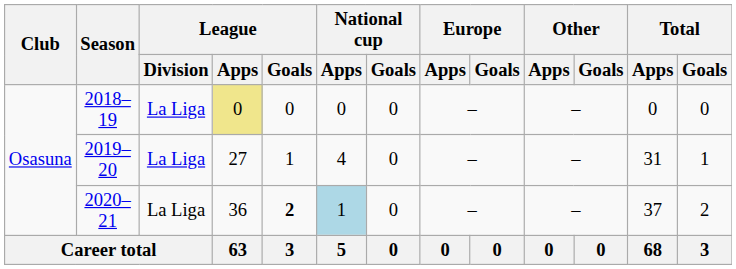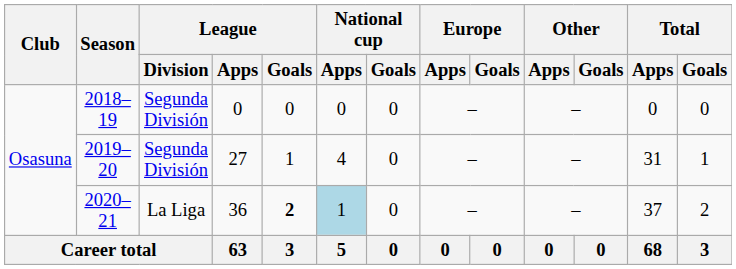2018–19 | League / Division: La Liga -> Segunda División
2018–19 | League / Apps: khaki background -> no background
2019–20 | League / Division: La Liga -> Segunda División
